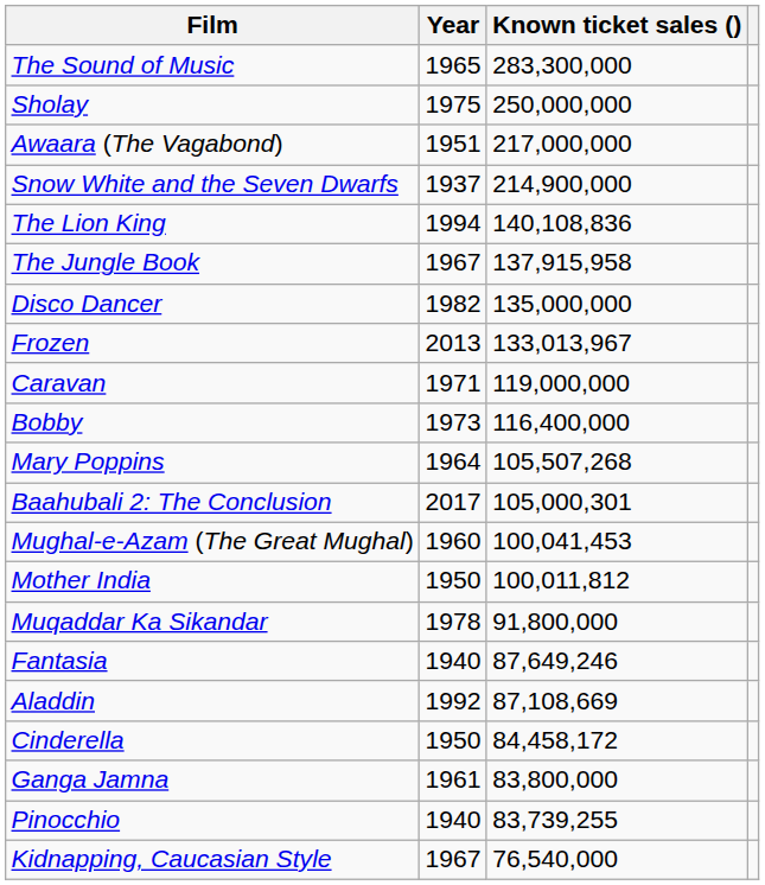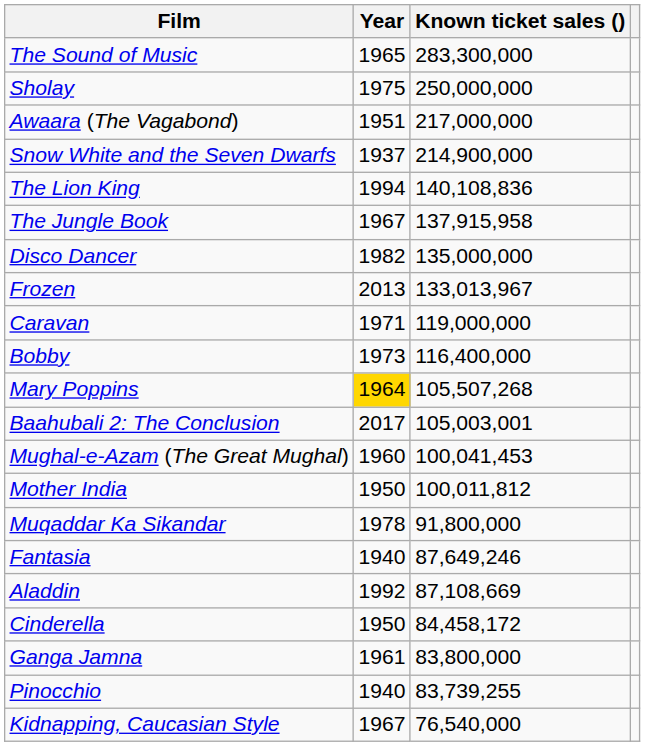Mary Poppins | Year: no background -> gold background
Baahubali 2: The Conclusion | Known ticket sales (): 105,000,301 -> 105,003,001
